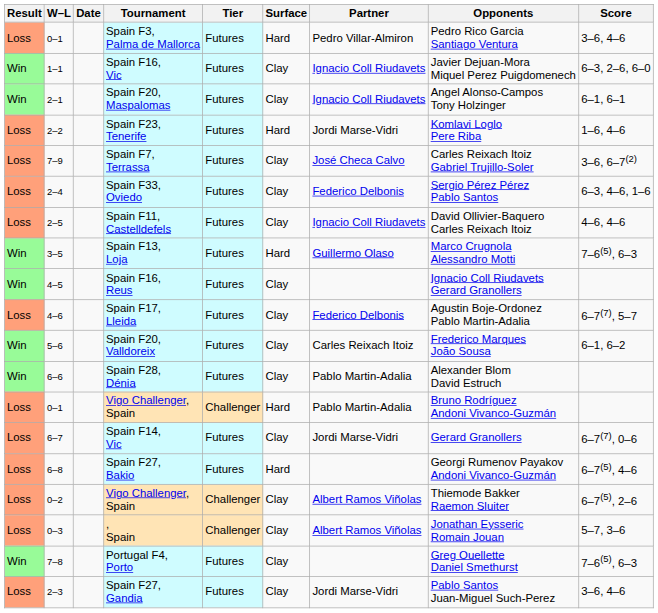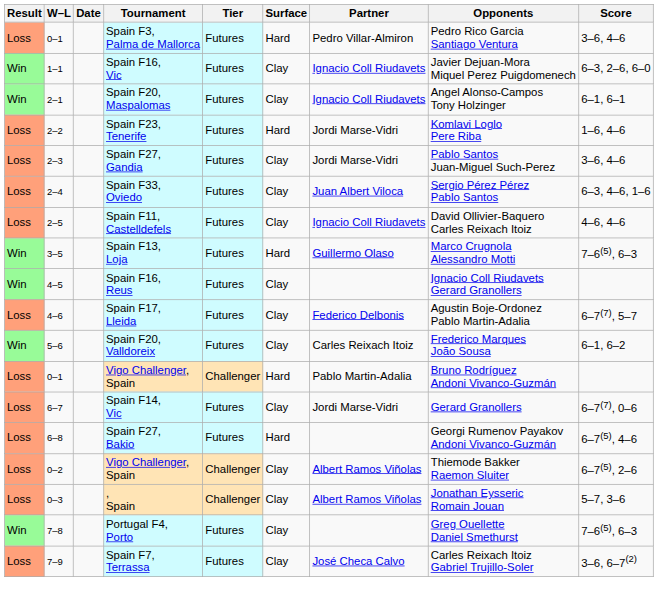rows swapped: Spain F27, Gandia <-> Spain F7, Terrassa
Spain F33, Oviedo | Partner: Federico Delbonis -> Juan Albert Viloca
- row: Win | 6–6 | Spain F28, Dénia | Futures | Clay | Pablo Martin-Adalia | Alexander Blom David Estruch
